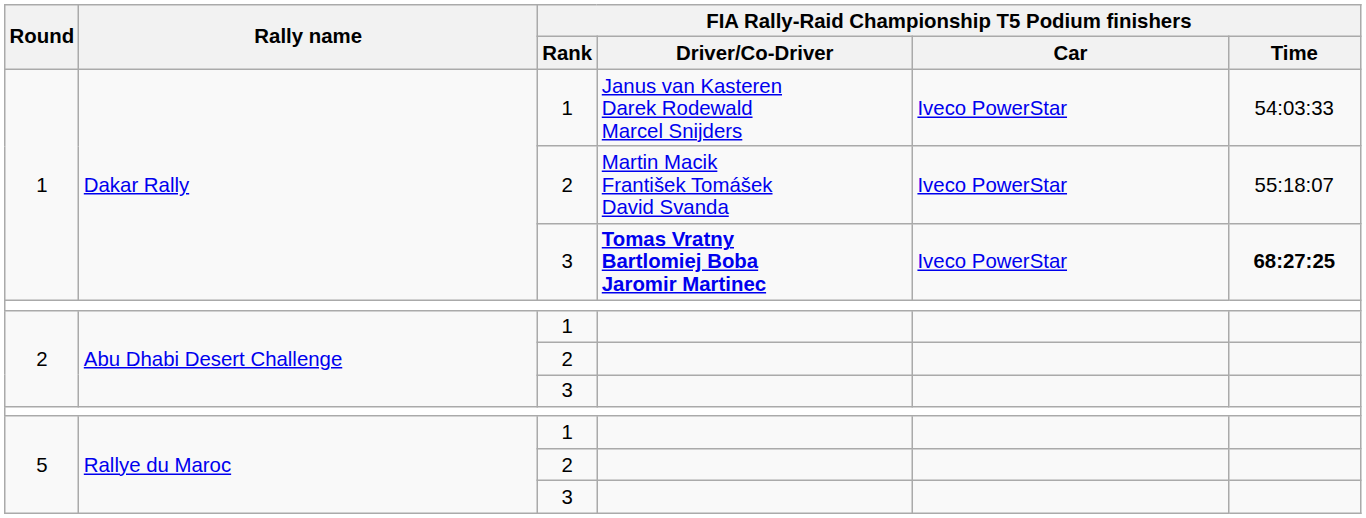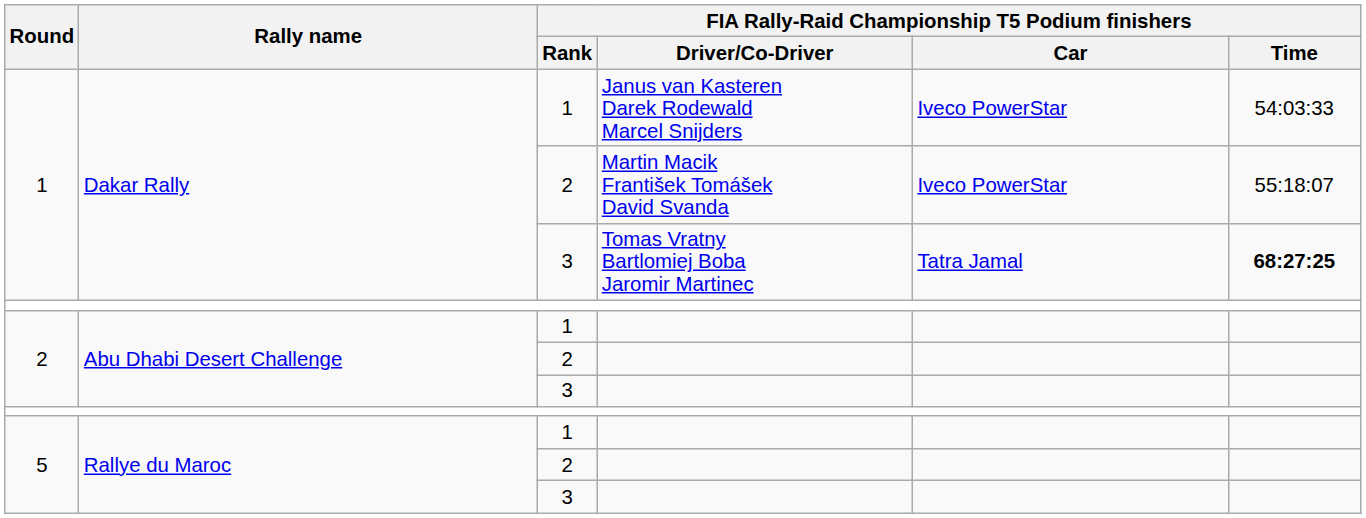1 / 3 | column 4: bold -> normal
1 / 3 | FIA Rally-Raid Championship T5 Podium finishers / Car: Iveco PowerStar -> Tatra Jamal
